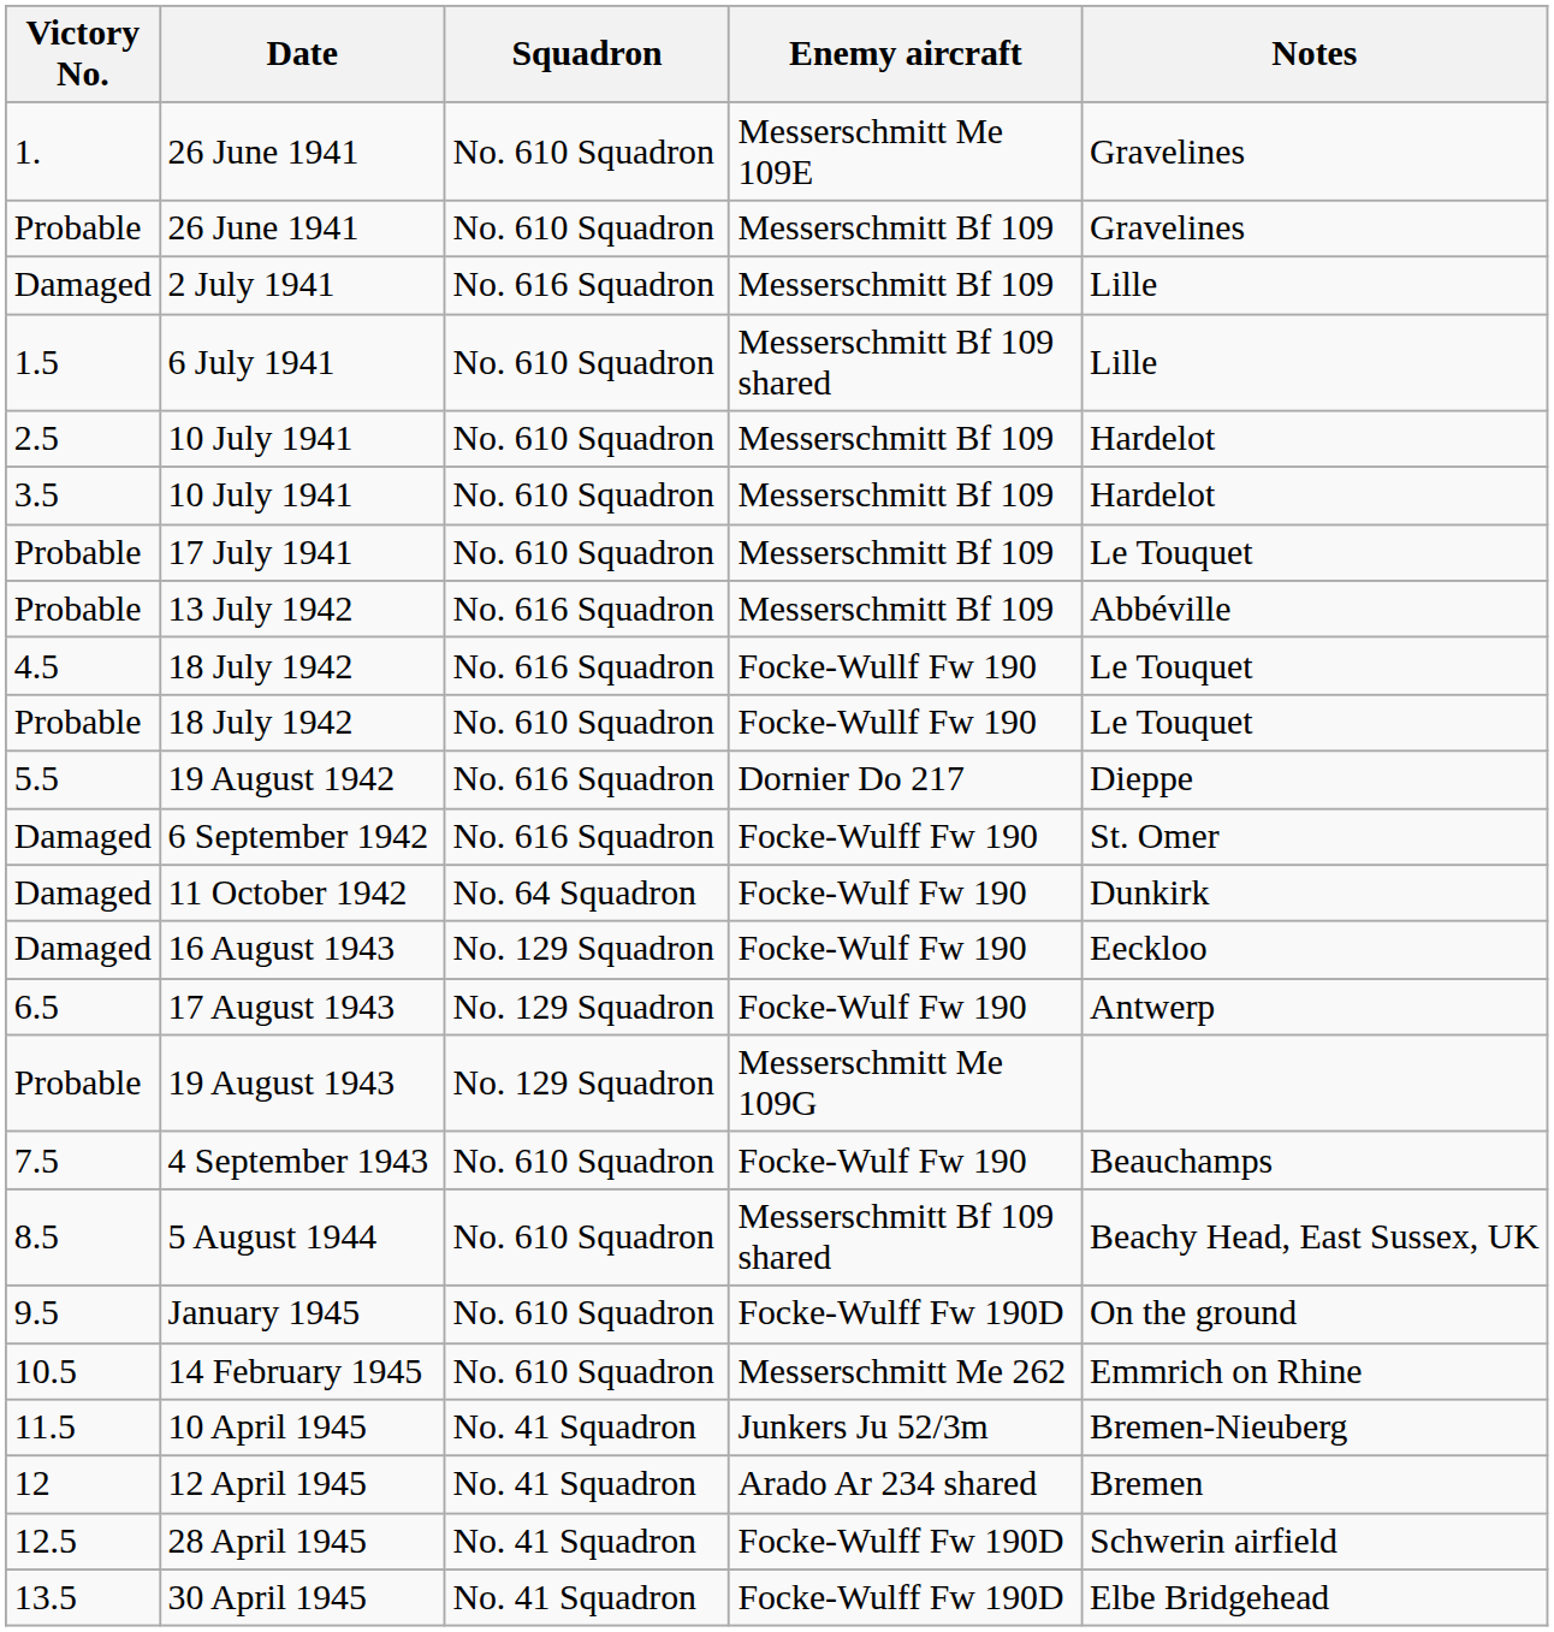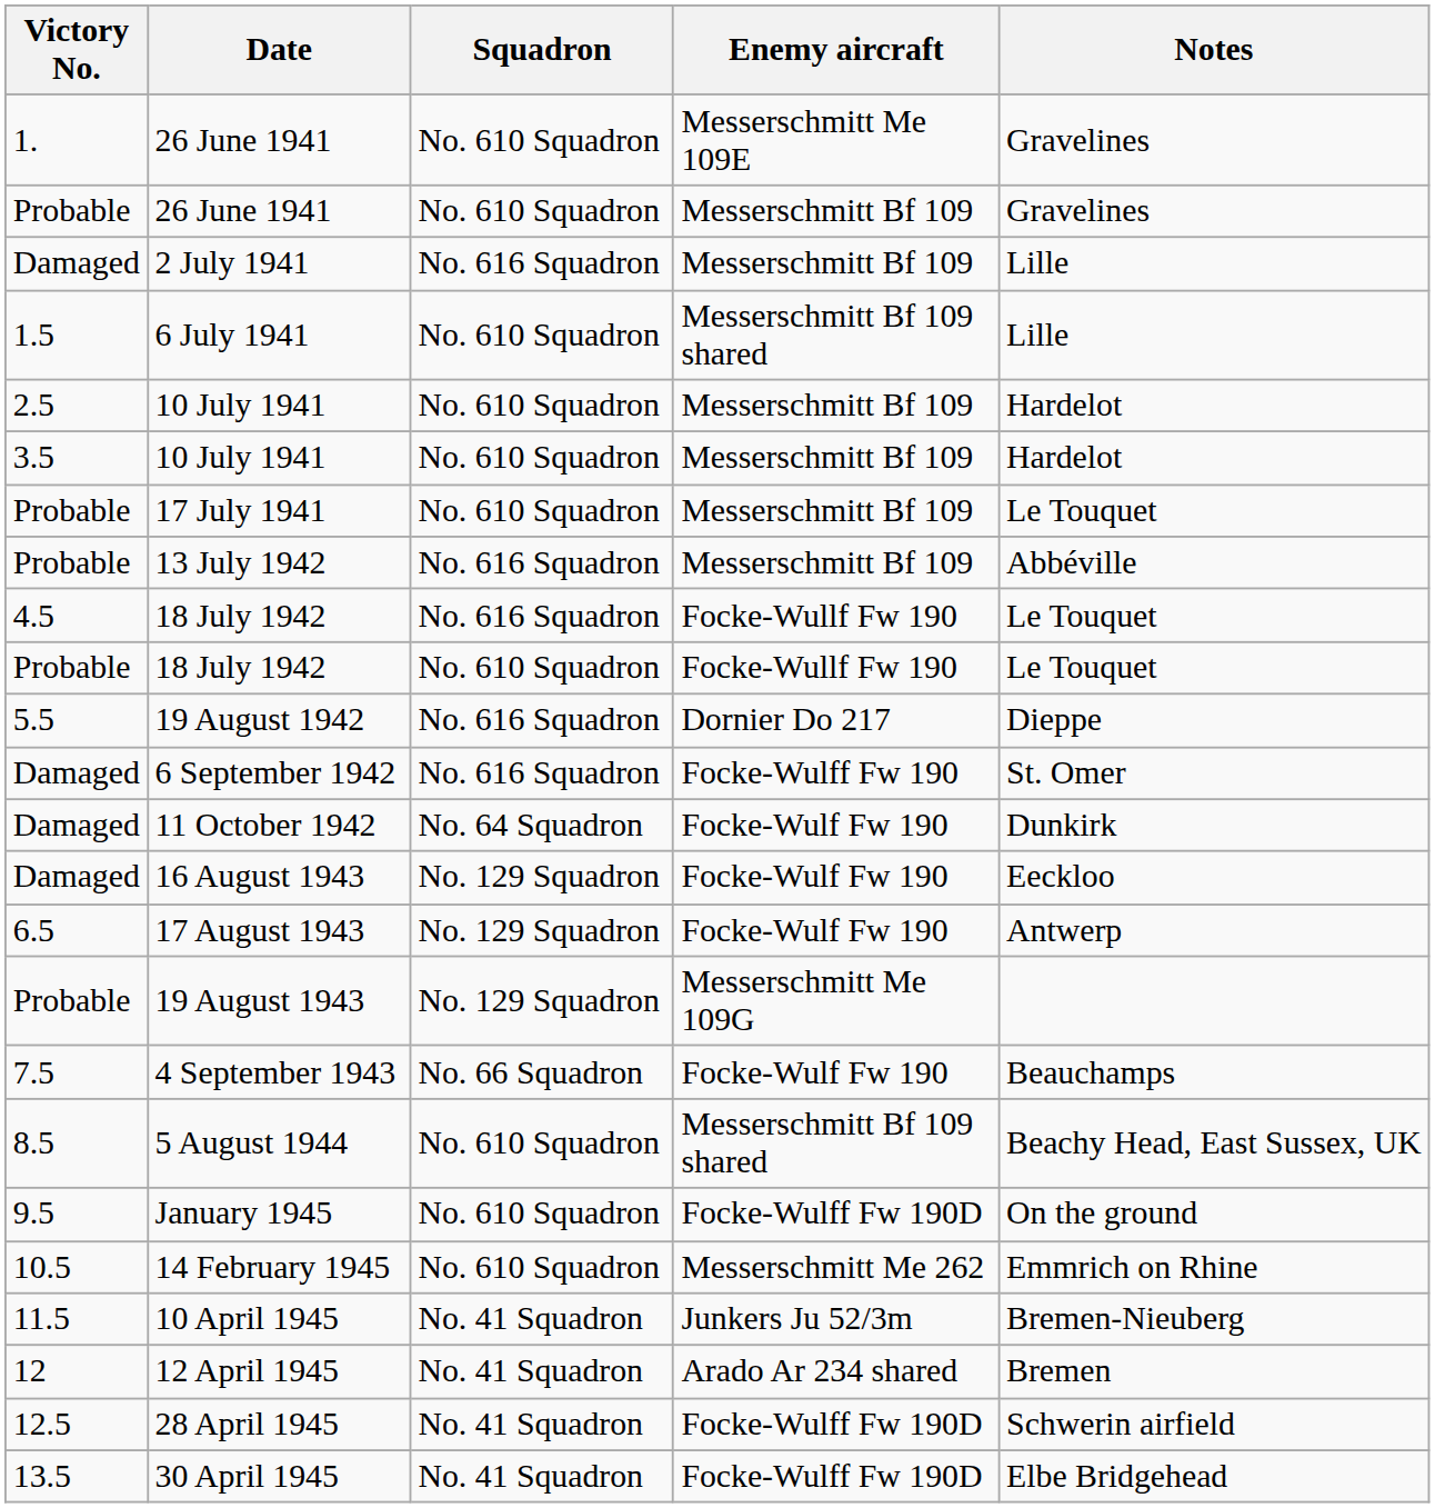4 September 1943 | Squadron: No. 610 Squadron -> No. 66 Squadron
